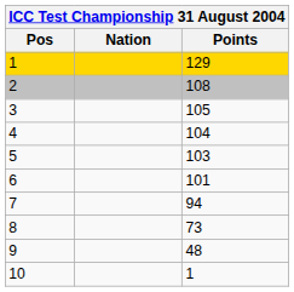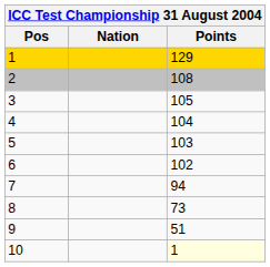6 | Points: 101 -> 102
9 | Points: 48 -> 51
10 | Points: no background -> lightyellow background
